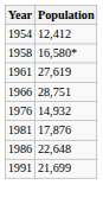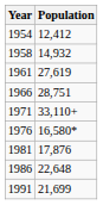1958 | Population: 16,580* -> 14,932
+ row: 1971 | 33,110+
1976 | Population: 14,932 -> 16,580*
